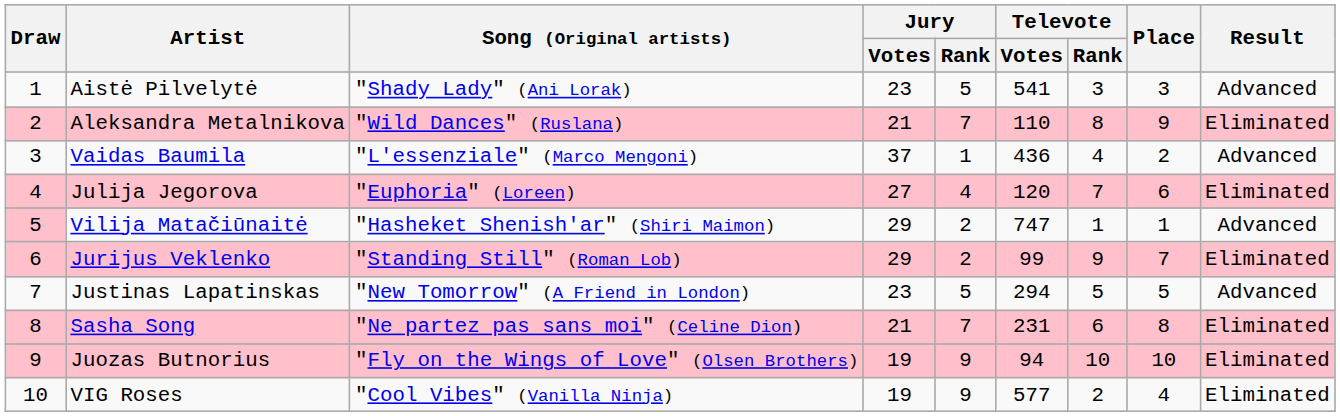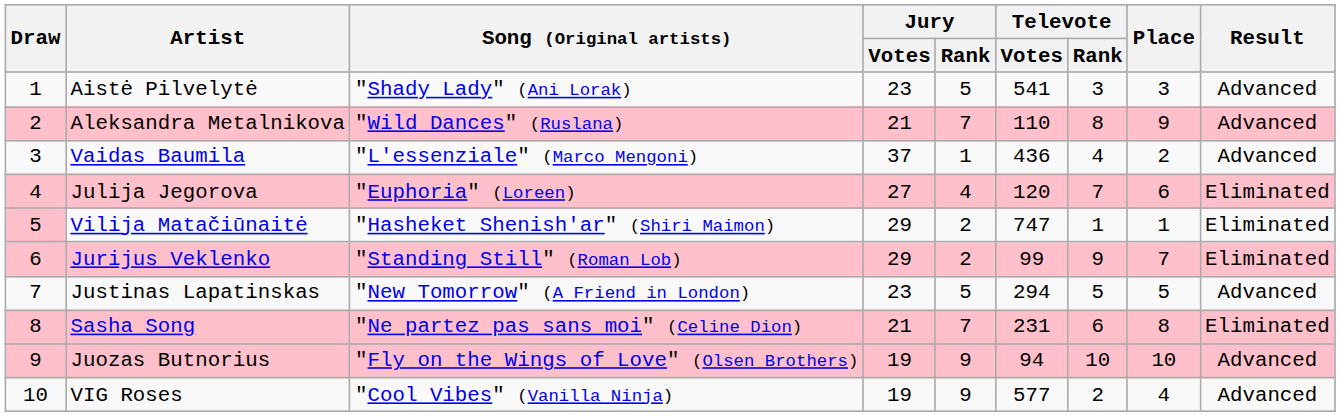Aleksandra Metalnikova | Result: Eliminated -> Advanced
Vilija Matačiūnaitė | Result: Advanced -> Eliminated
Juozas Butnorius | Result: Eliminated -> Advanced
VIG Roses | Result: Eliminated -> Advanced
